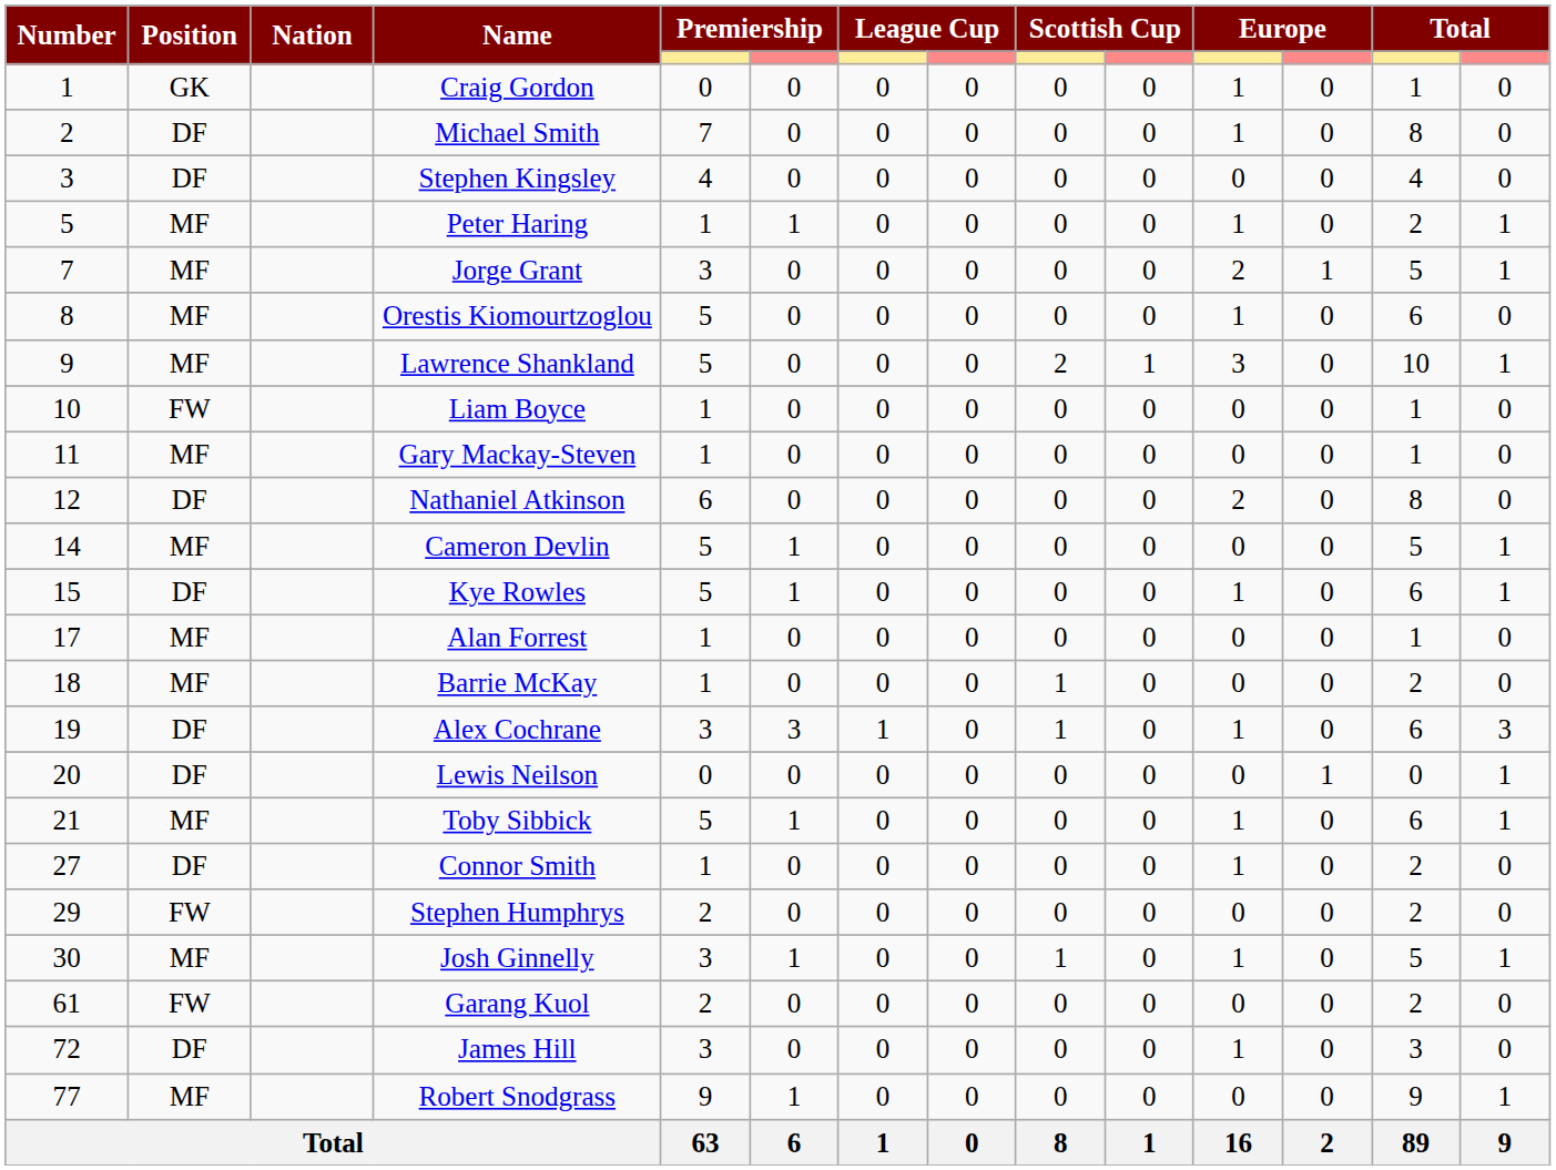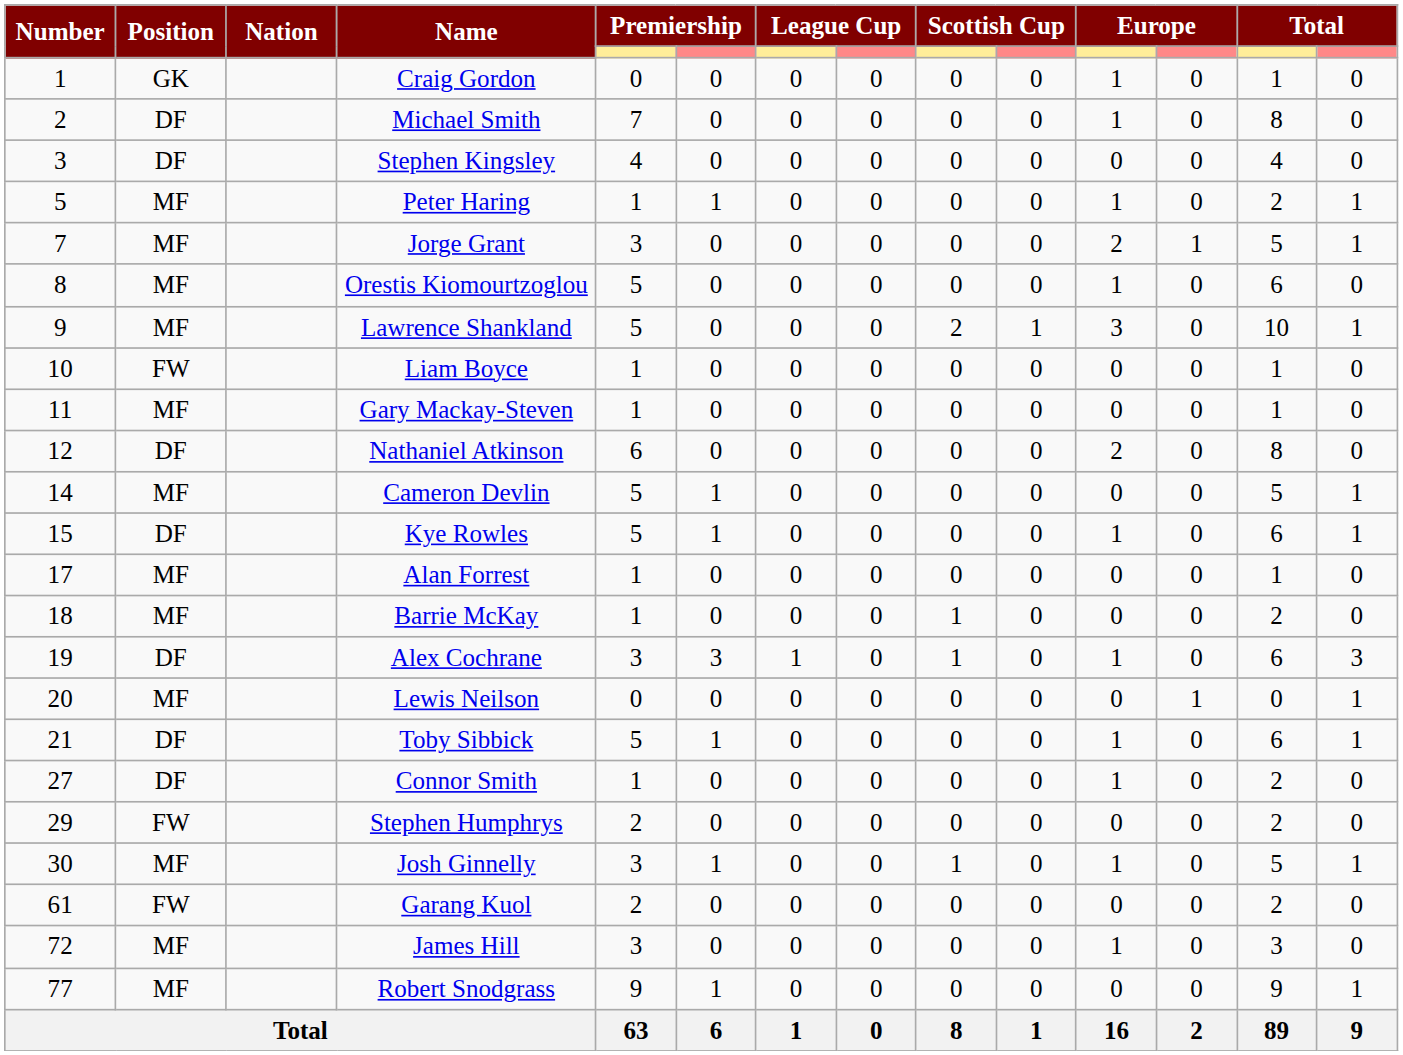Lewis Neilson | Position: DF -> MF
Toby Sibbick | Position: MF -> DF
James Hill | Position: DF -> MF
